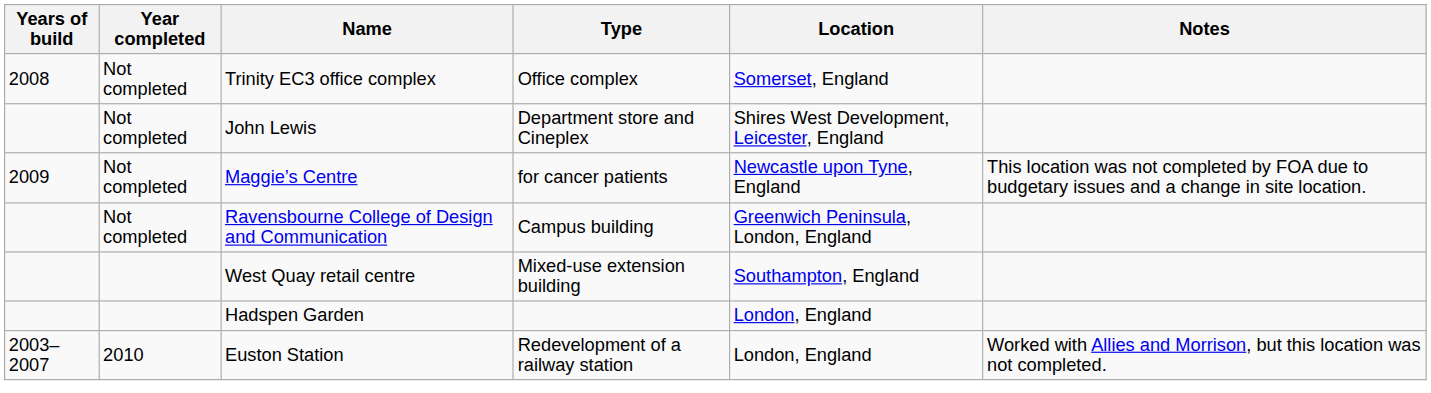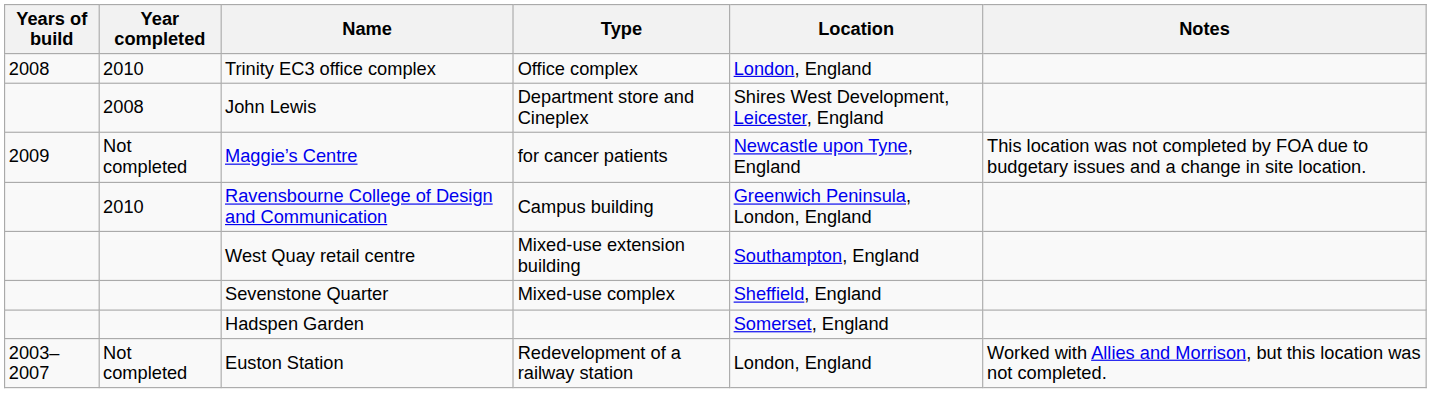Trinity EC3 office complex | Year completed: Not completed -> 2010
Trinity EC3 office complex | Location: Somerset, England -> London, England
John Lewis | Year completed: Not completed -> 2008
Ravensbourne College of Design and Communication | Year completed: Not completed -> 2010
+ row: Sevenstone Quarter | Mixed-use complex | Sheffield, England
Hadspen Garden | Location: London, England -> Somerset, England
Euston Station | Year completed: 2010 -> Not completed
